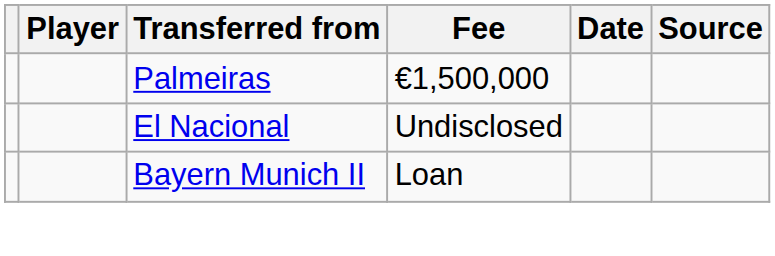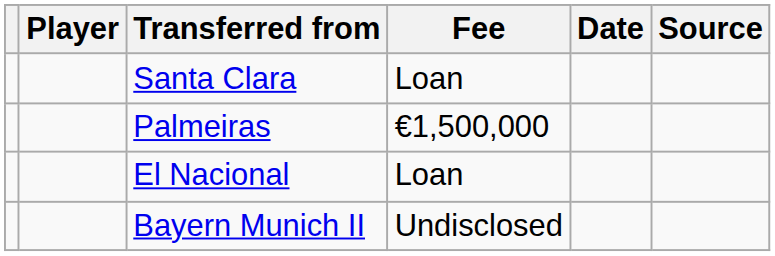+ row: Santa Clara | Loan
El Nacional | Fee: Undisclosed -> Loan
Bayern Munich II | Fee: Loan -> Undisclosed
